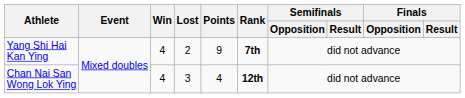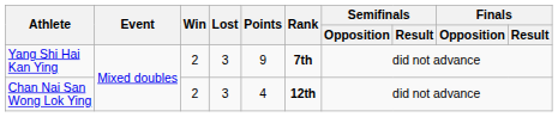Yang Shi Hai Kan Ying | Win: 4 -> 2
Yang Shi Hai Kan Ying | Lost: 2 -> 3
Chan Nai San Wong Lok Ying | Win: 4 -> 2
